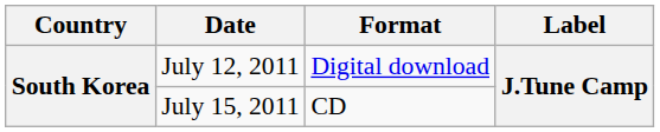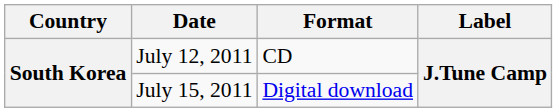July 12, 2011 | Format: Digital download -> CD
July 15, 2011 | Format: CD -> Digital download
